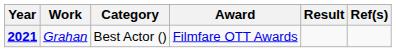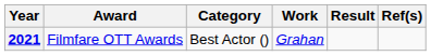columns swapped: Award <-> Work
